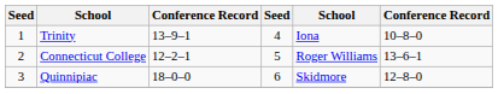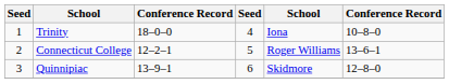Trinity | column 3: 13–9–1 -> 18–0–0
Quinnipiac | column 3: 18–0–0 -> 13–9–1
